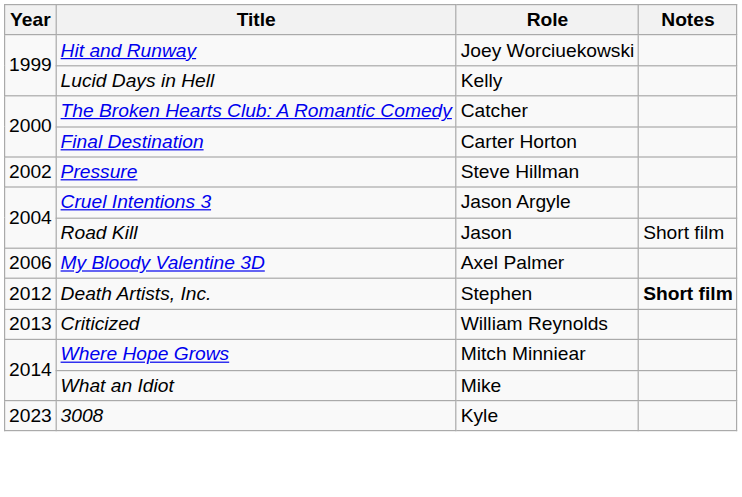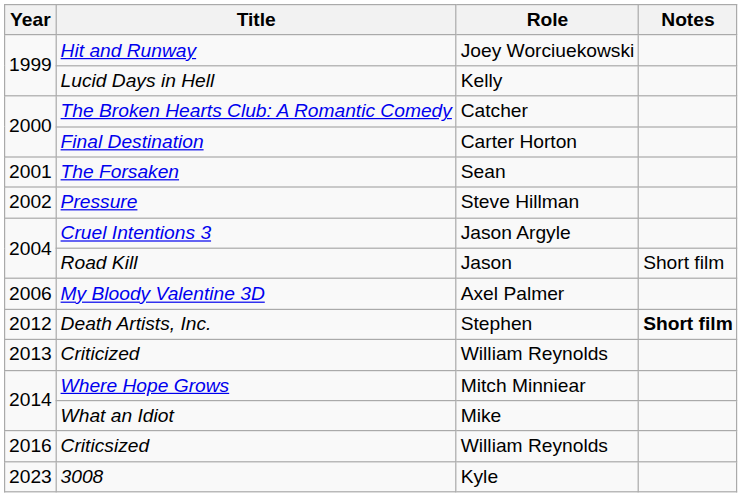+ row: 2001 | The Forsaken | Sean
+ row: 2016 | Criticsized | William Reynolds
